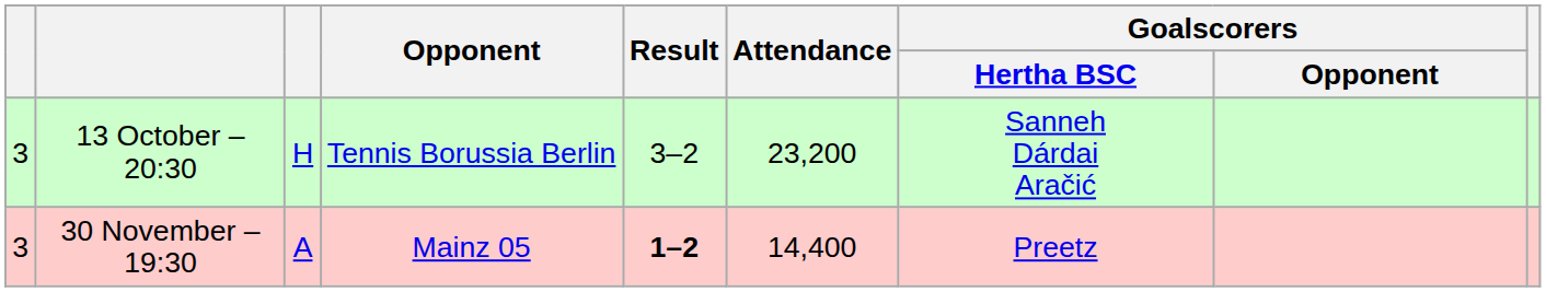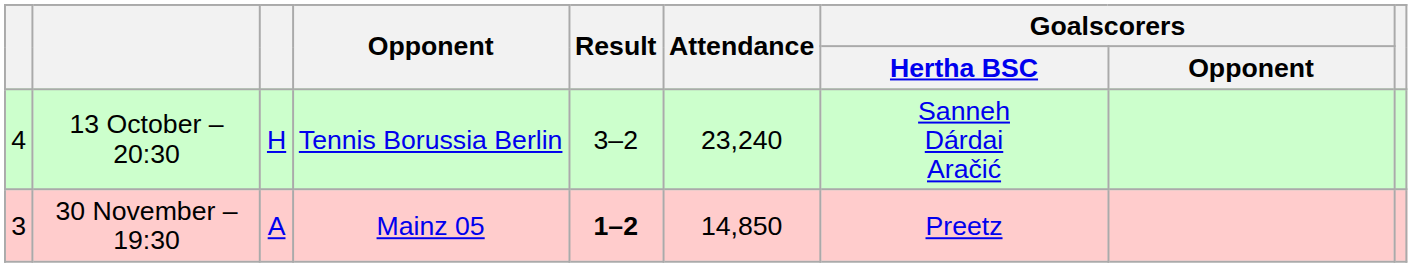13 October – 20:30 | column 1: 3 -> 4
13 October – 20:30 | Attendance: 23,200 -> 23,240
30 November – 19:30 | Attendance: 14,400 -> 14,850
